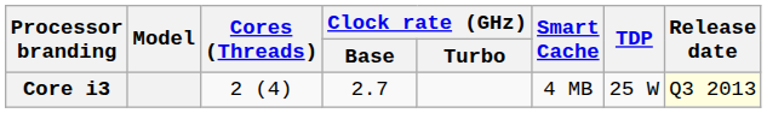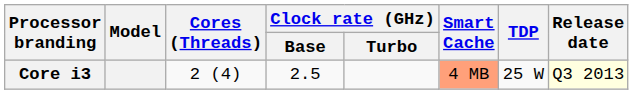Core i3 | Clock rate (GHz) / Base: 2.7 -> 2.5
Core i3 | Smart Cache: no background -> lightsalmon background
